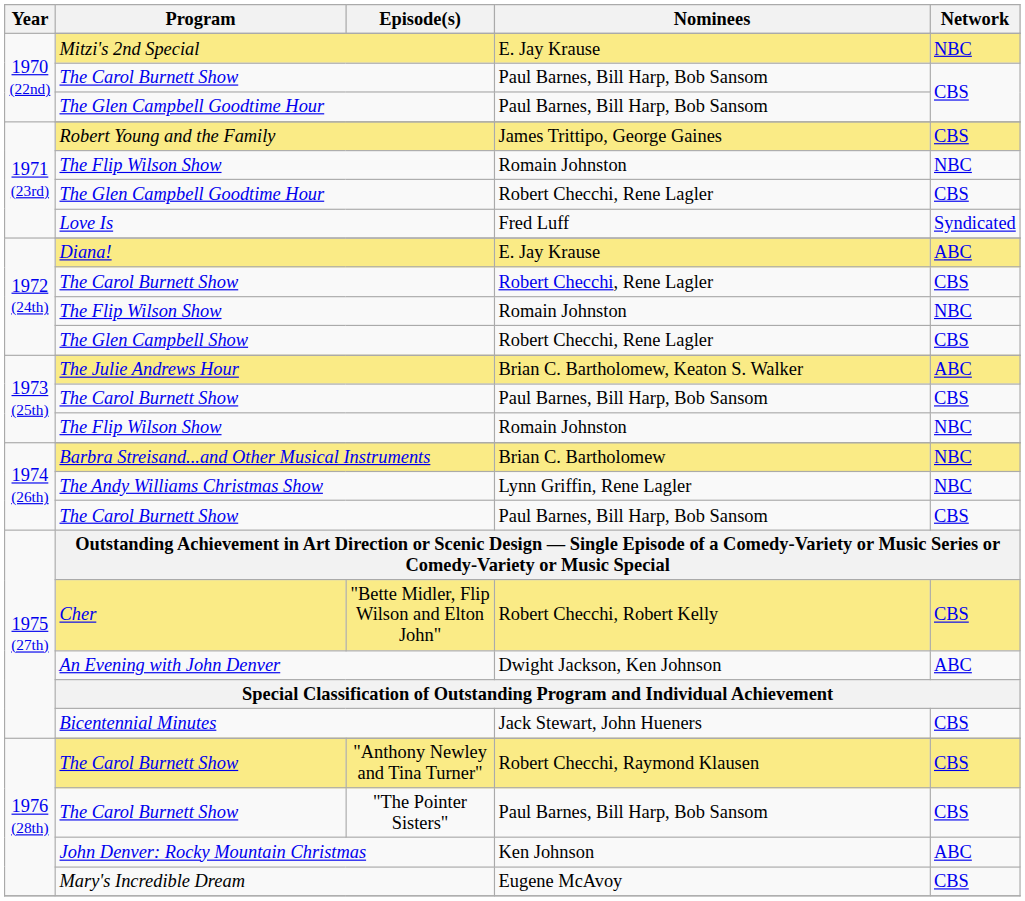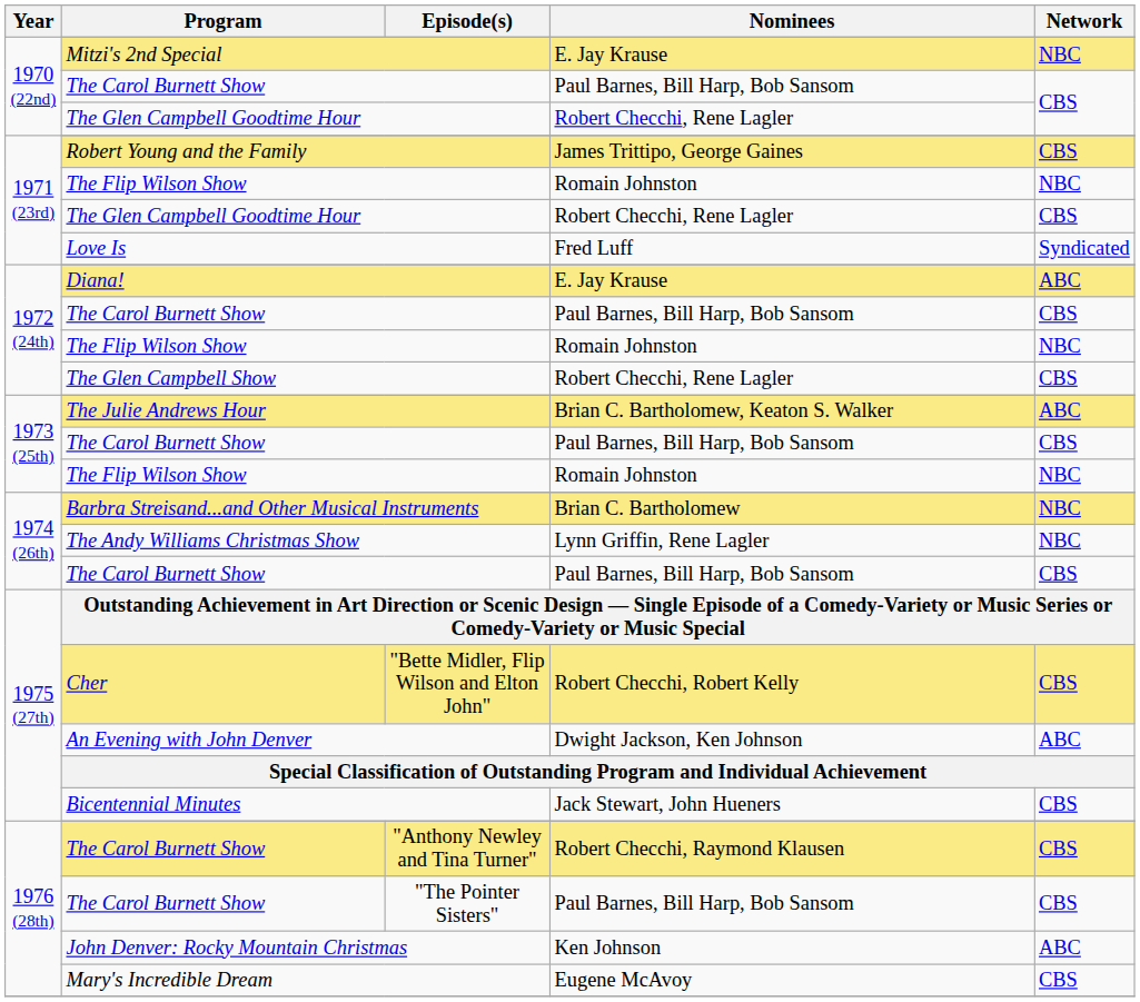1970 (22nd) / The Glen Campbell Goodtime Hour | Nominees: Paul Barnes, Bill Harp, Bob Sansom -> Robert Checchi, Rene Lagler
1972 (24th) / The Carol Burnett Show | Nominees: Robert Checchi, Rene Lagler -> Paul Barnes, Bill Harp, Bob Sansom
